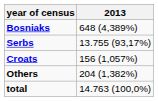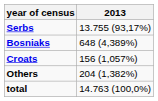rows swapped: Serbs <-> Bosniaks
